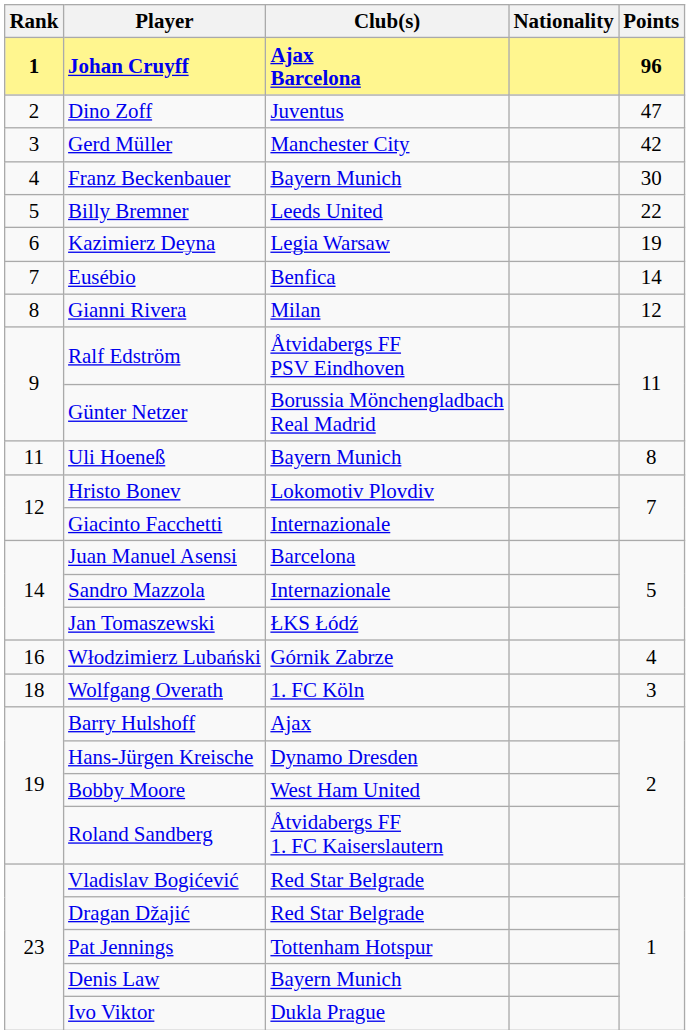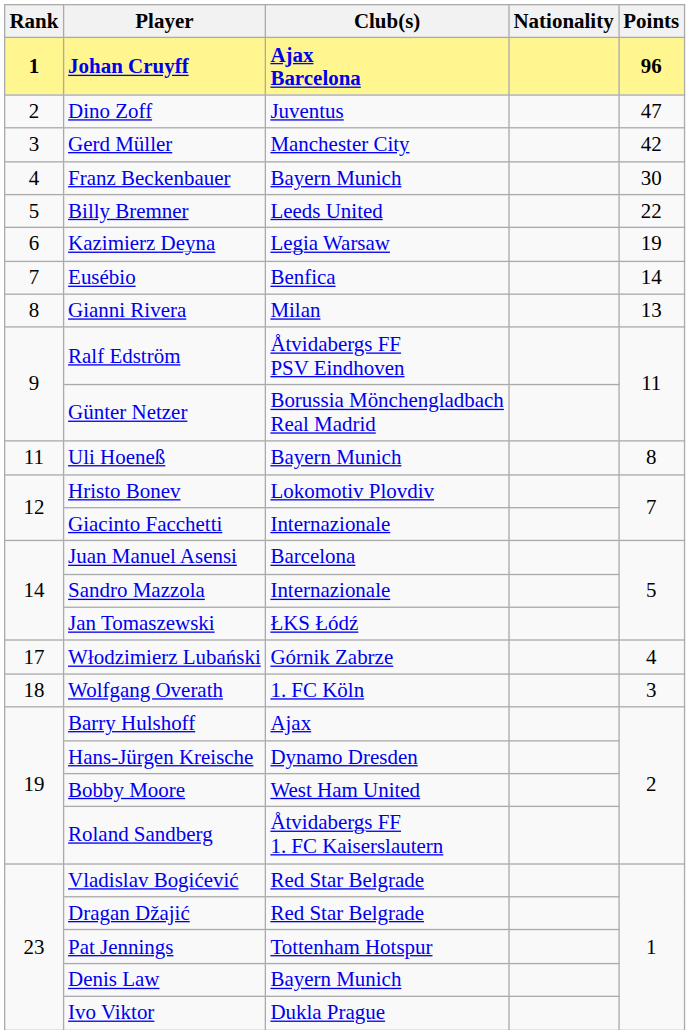Gianni Rivera | Points: 12 -> 13
Włodzimierz Lubański | Rank: 16 -> 17
